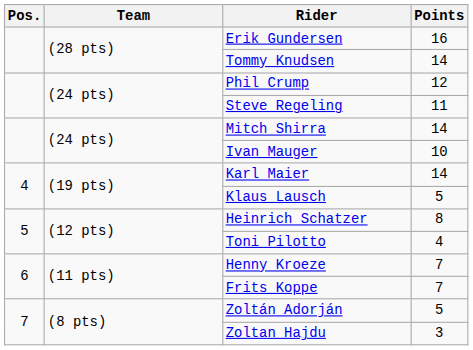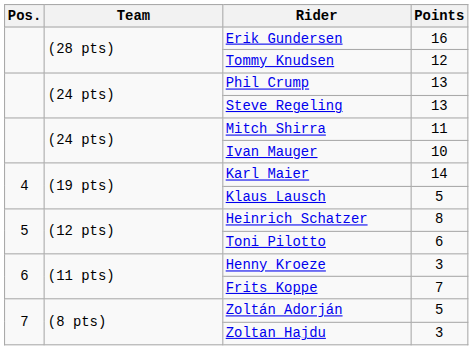Tommy Knudsen | Points: 14 -> 12
Phil Crump | Points: 12 -> 13
Steve Regeling | Points: 11 -> 13
Mitch Shirra | Points: 14 -> 11
Toni Pilotto | Points: 4 -> 6
Henny Kroeze | Points: 7 -> 3
